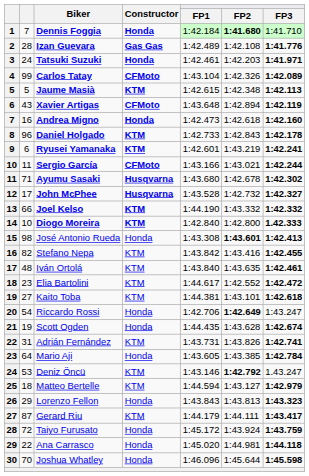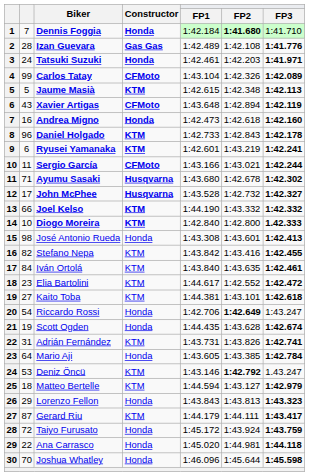José Antonio Rueda | FP2: bold -> normal
Iván Ortolá | column 2: 48 -> 84
